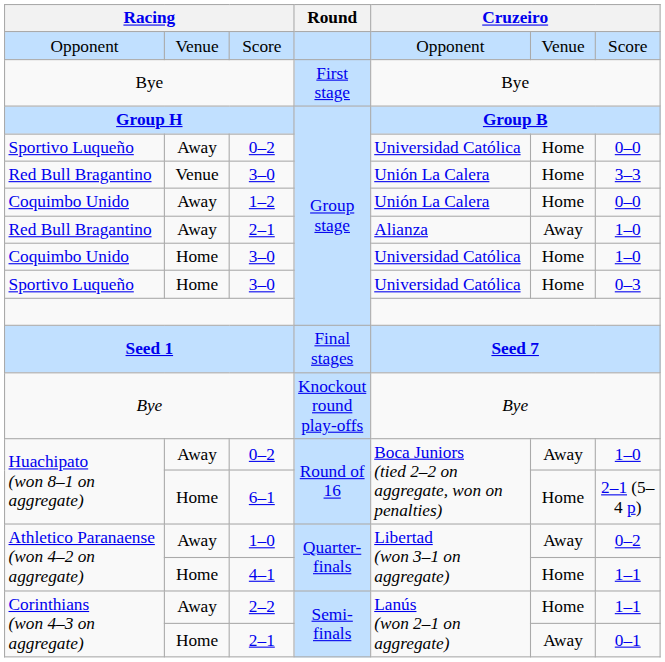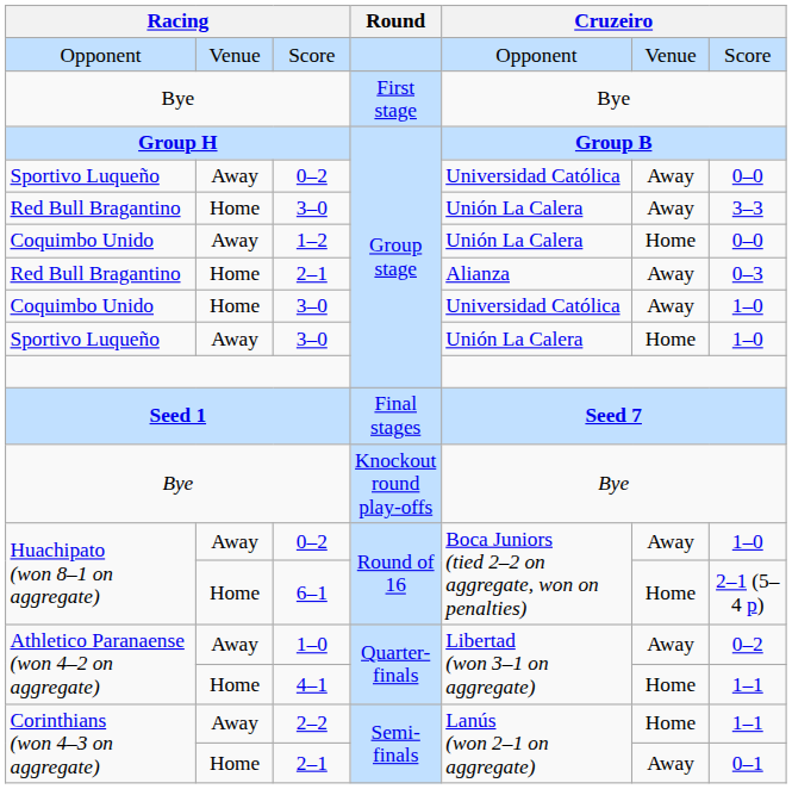Sportivo Luqueño / 0–2 | column 6: Home -> Away
Red Bull Bragantino / 3–0 | column 2: Venue -> Home
Red Bull Bragantino / 3–0 | column 6: Home -> Away
Red Bull Bragantino / 2–1 | column 2: Away -> Home
Red Bull Bragantino / 2–1 | column 7: 1–0 -> 0–3
Coquimbo Unido / 3–0 | column 6: Home -> Away
Sportivo Luqueño / 3–0 | column 2: Home -> Away
Sportivo Luqueño / 3–0 | column 5: Universidad Católica -> Unión La Calera
Sportivo Luqueño / 3–0 | column 7: 0–3 -> 1–0
